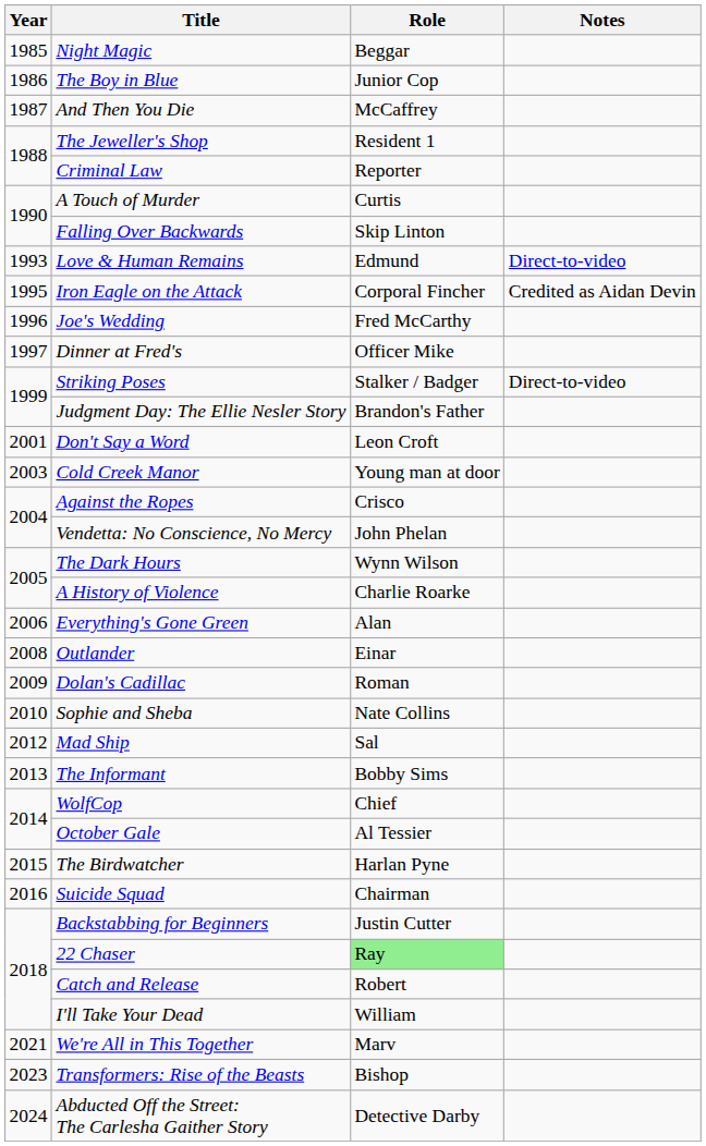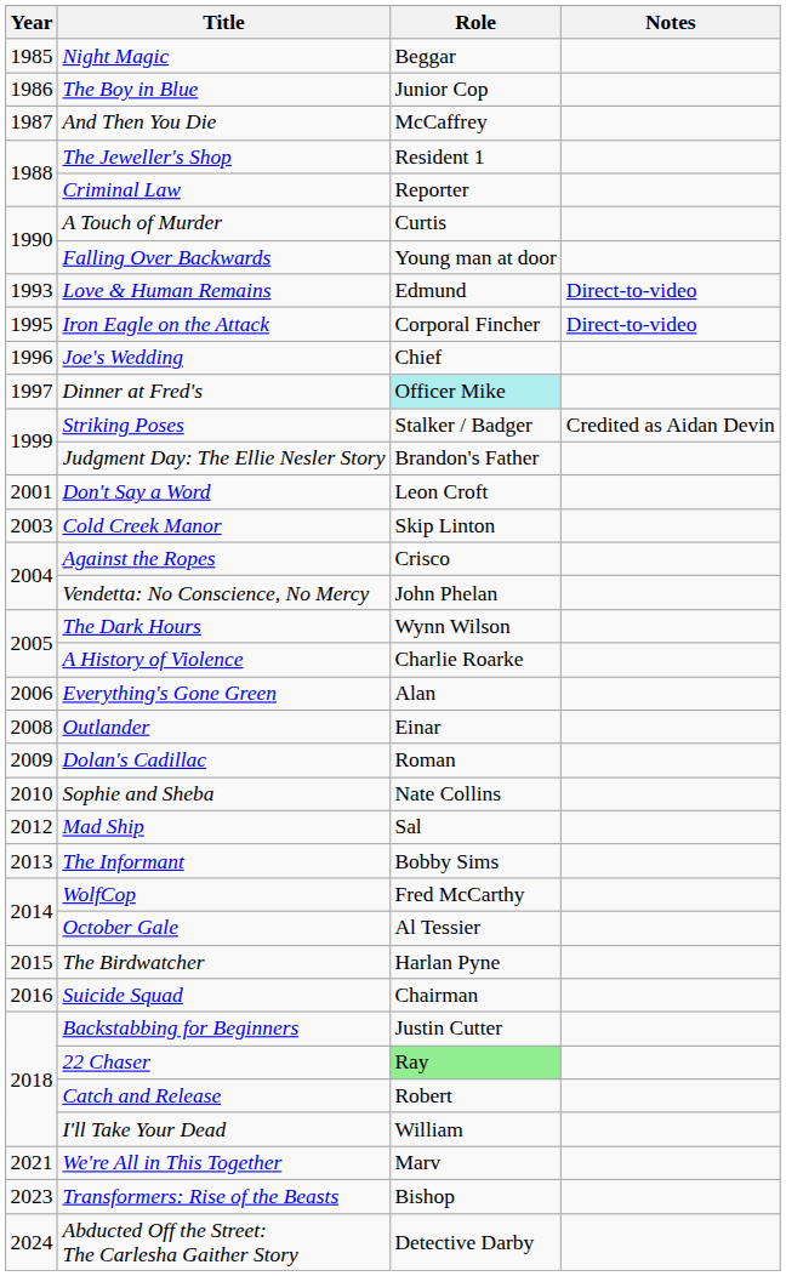Falling Over Backwards | Role: Skip Linton -> Young man at door
Iron Eagle on the Attack | Notes: Credited as Aidan Devin -> Direct-to-video
Joe's Wedding | Role: Fred McCarthy -> Chief
Dinner at Fred's | Role: no background -> paleturquoise background
Striking Poses | Notes: Direct-to-video -> Credited as Aidan Devin
Cold Creek Manor | Role: Young man at door -> Skip Linton
WolfCop | Role: Chief -> Fred McCarthy
